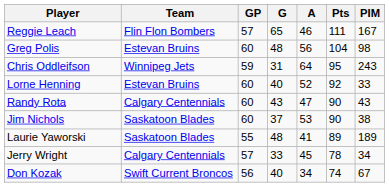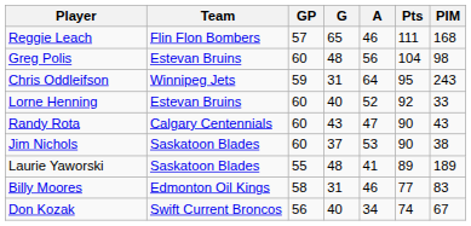Reggie Leach | PIM: 167 -> 168
- row: Jerry Wright | Calgary Centennials | 57 | 33 | 45 | 78 | 34
+ row: Billy Moores | Edmonton Oil Kings | 58 | 31 | 46 | 77 | 83
